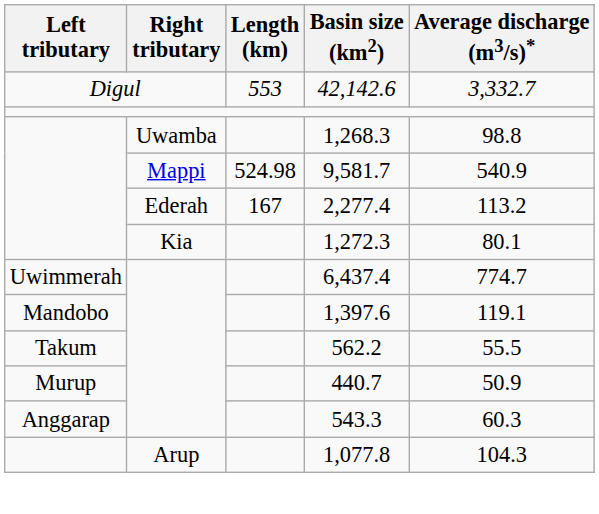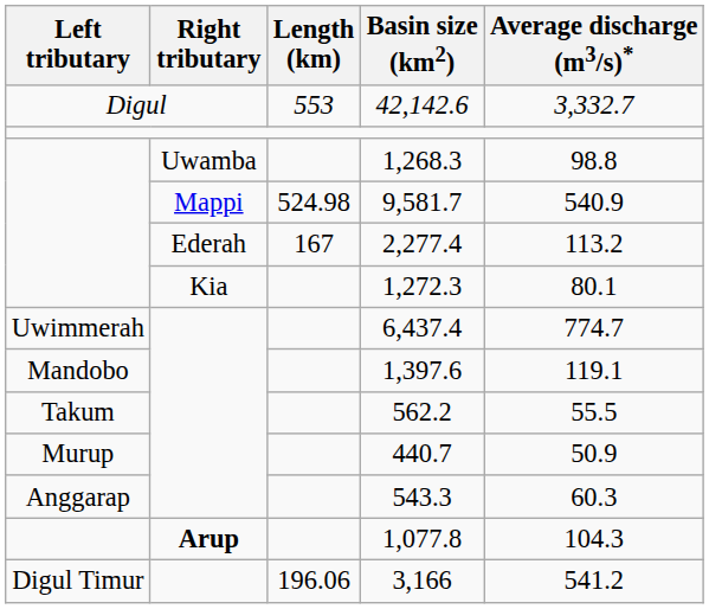1,077.8 | Right tributary: normal -> bold
+ row: Digul Timur | 196.06 | 3,166 | 541.2
